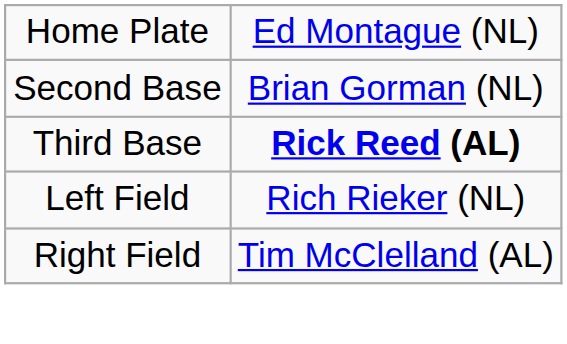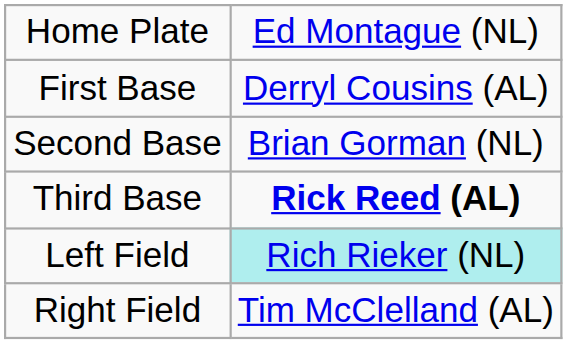+ row: First Base | Derryl Cousins (AL)
Left Field | column 2: no background -> paleturquoise background
